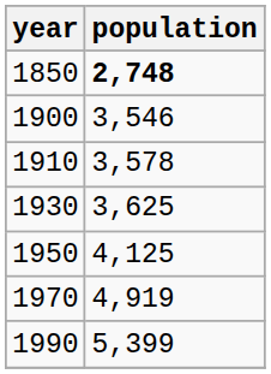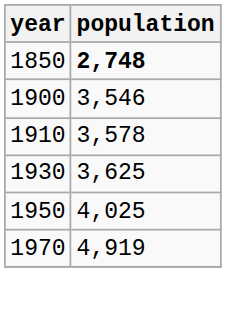1950 | population: 4,125 -> 4,025
- row: 1990 | 5,399
